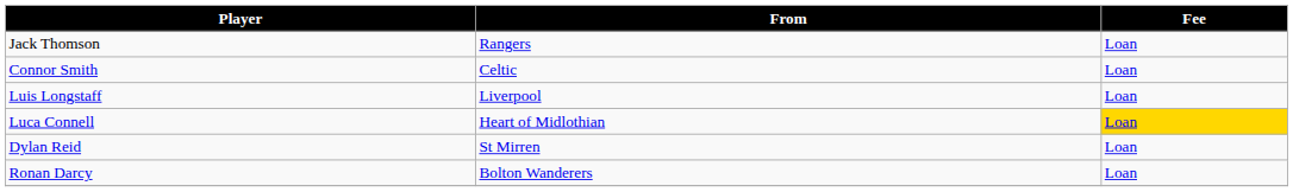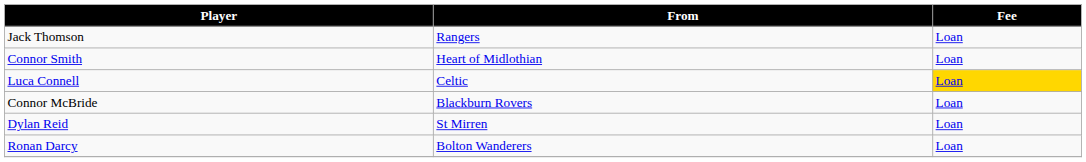Connor Smith | From: Celtic -> Heart of Midlothian
- row: Luis Longstaff | Liverpool | Loan
Luca Connell | From: Heart of Midlothian -> Celtic
+ row: Connor McBride | Blackburn Rovers | Loan
